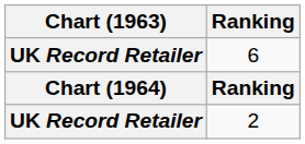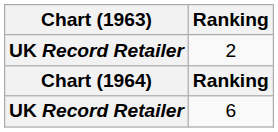rows swapped: 2 <-> 6
